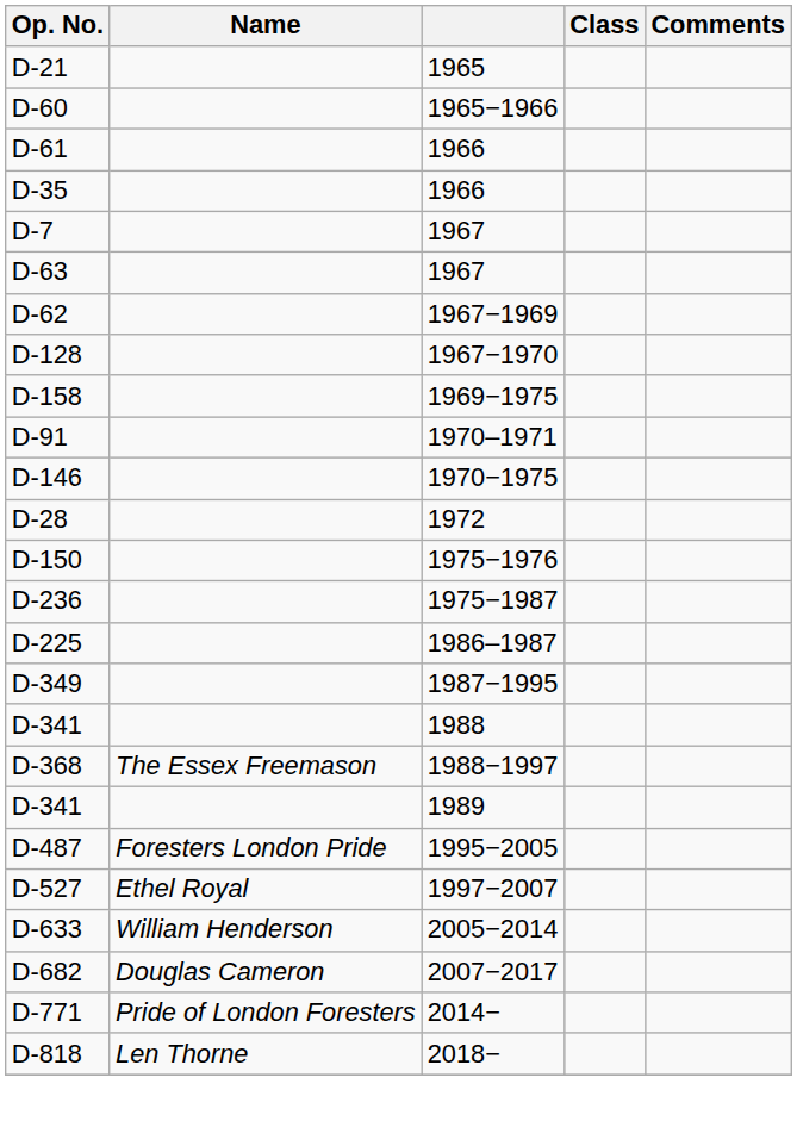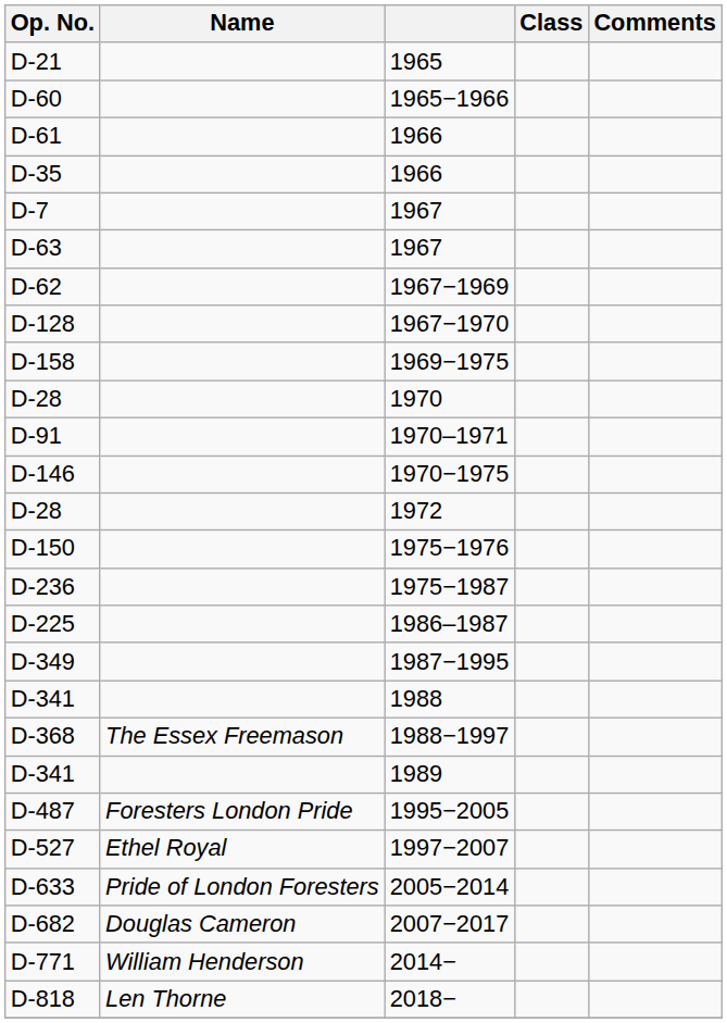+ row: D-28 | 1970
D-633 | Name: William Henderson -> Pride of London Foresters
D-771 | Name: Pride of London Foresters -> William Henderson
